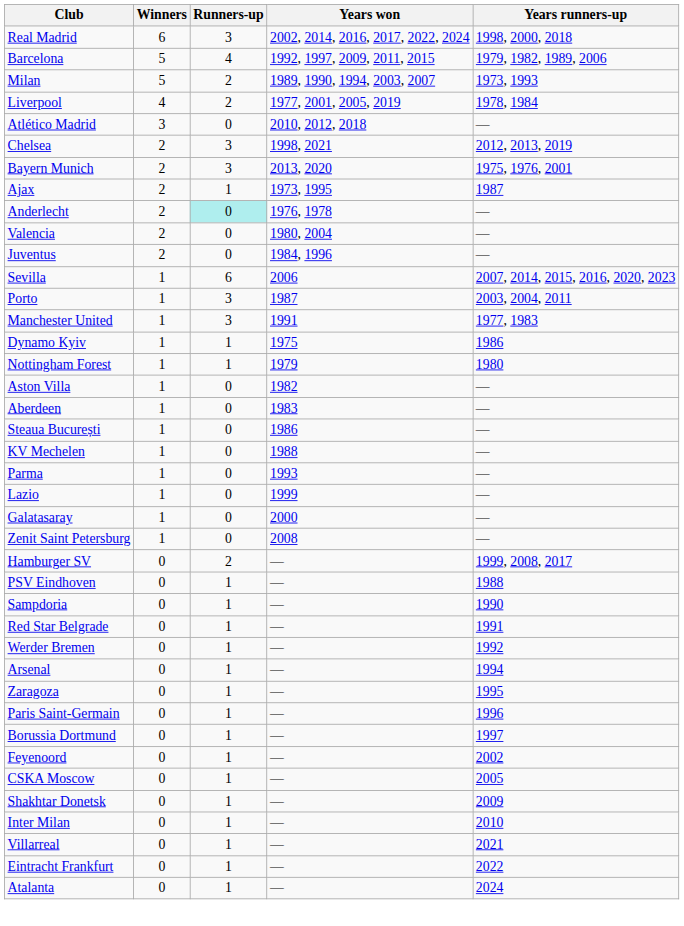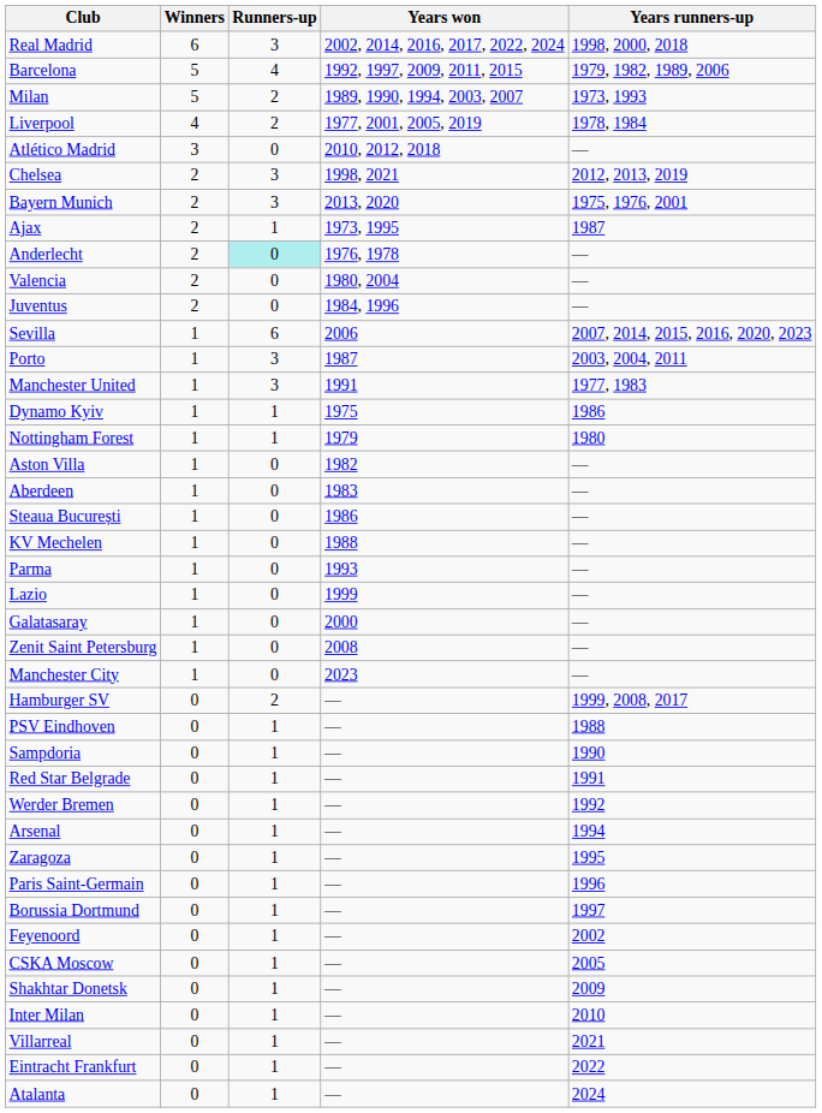+ row: Manchester City | 1 | 0 | 2023 | —
